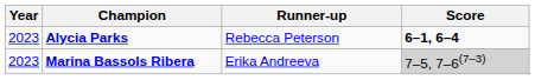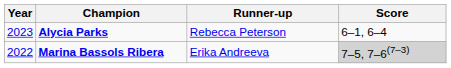Alycia Parks | Score: bold -> normal
Marina Bassols Ribera | Year: 2023 -> 2022
